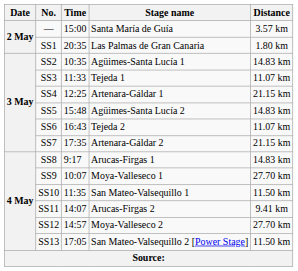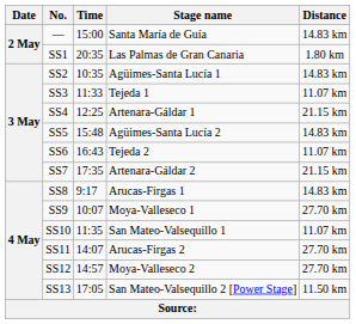— | Distance: 3.57 km -> 14.83 km
SS10 | Distance: 11.50 km -> 11.07 km
SS11 | Distance: 9.41 km -> 27.70 km
